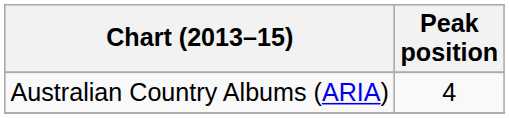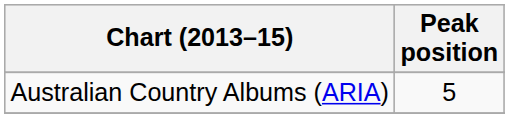Australian Country Albums (ARIA) | Peak position: 4 -> 5
